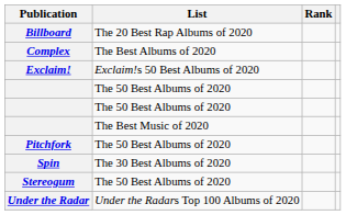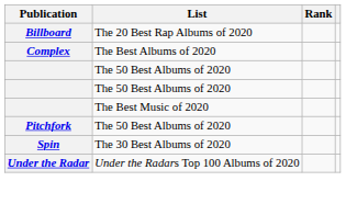- row: Exclaim! | Exclaim!s 50 Best Albums of 2020
- row: Stereogum | The 50 Best Albums of 2020
